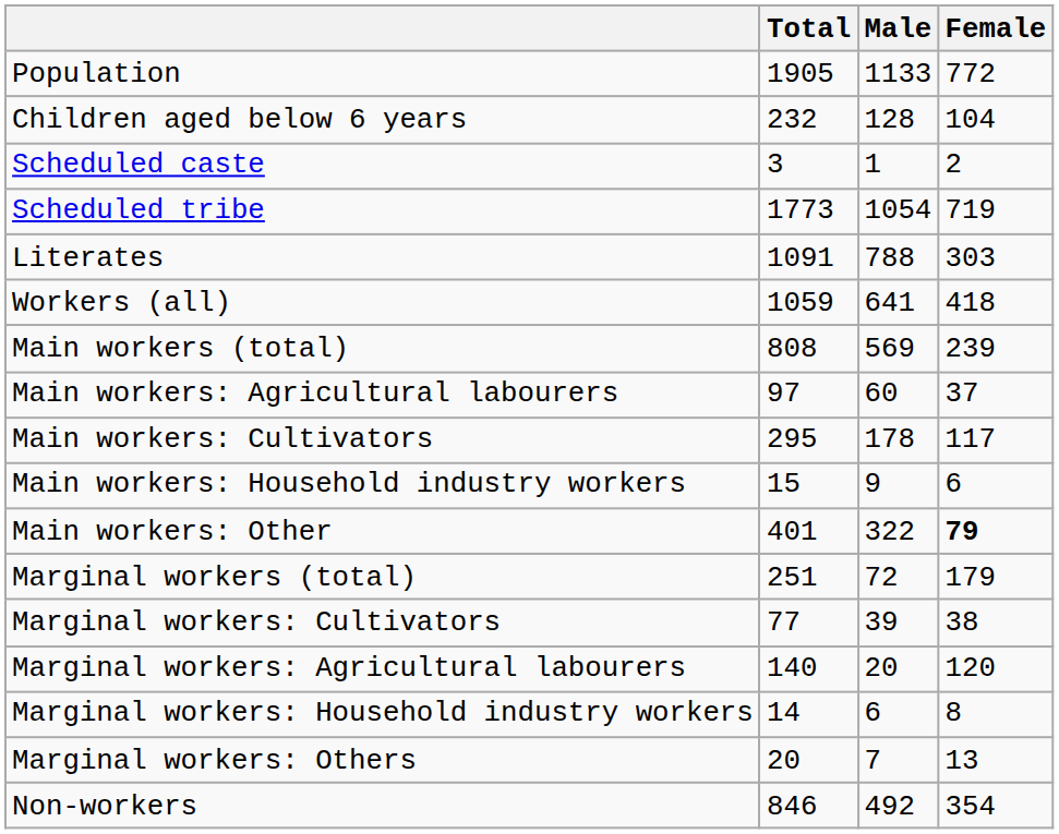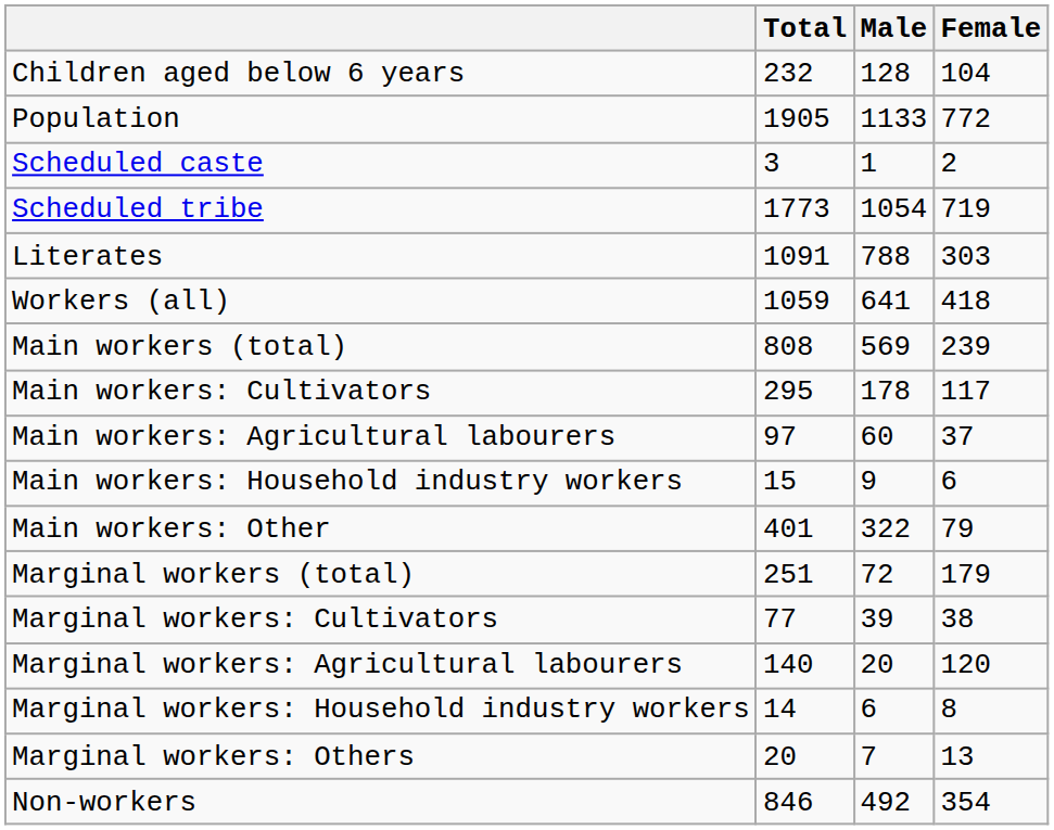rows swapped: Population <-> Children aged below 6 years
rows swapped: Main workers: Cultivators <-> Main workers: Agricultural labourers
Main workers: Other | Female: bold -> normal
